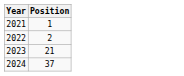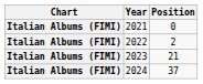+ column: Chart | Italian Albums (FIMI) | Italian Albums (FIMI) | Italian Albums (FIMI) | Italian Albums (FIMI)
2021 | Position: 1 -> 0
